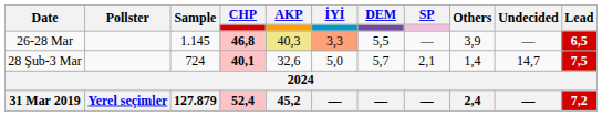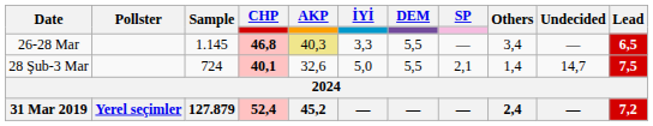26-28 Mar | İYİ: lightsalmon background -> no background
26-28 Mar | Others: 3,9 -> 3,4
28 Şub-3 Mar | DEM: 5,7 -> 5,5
